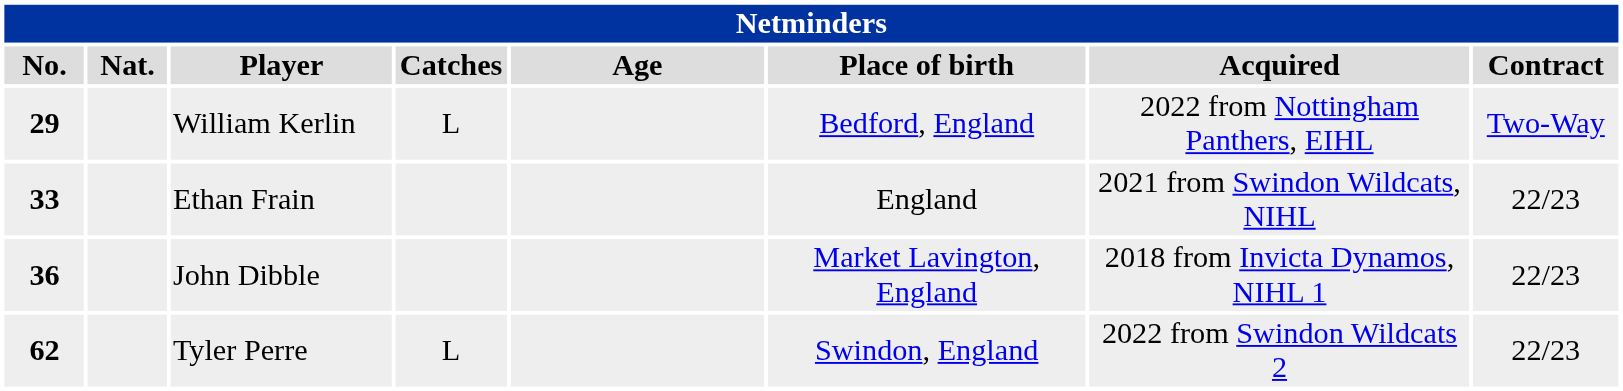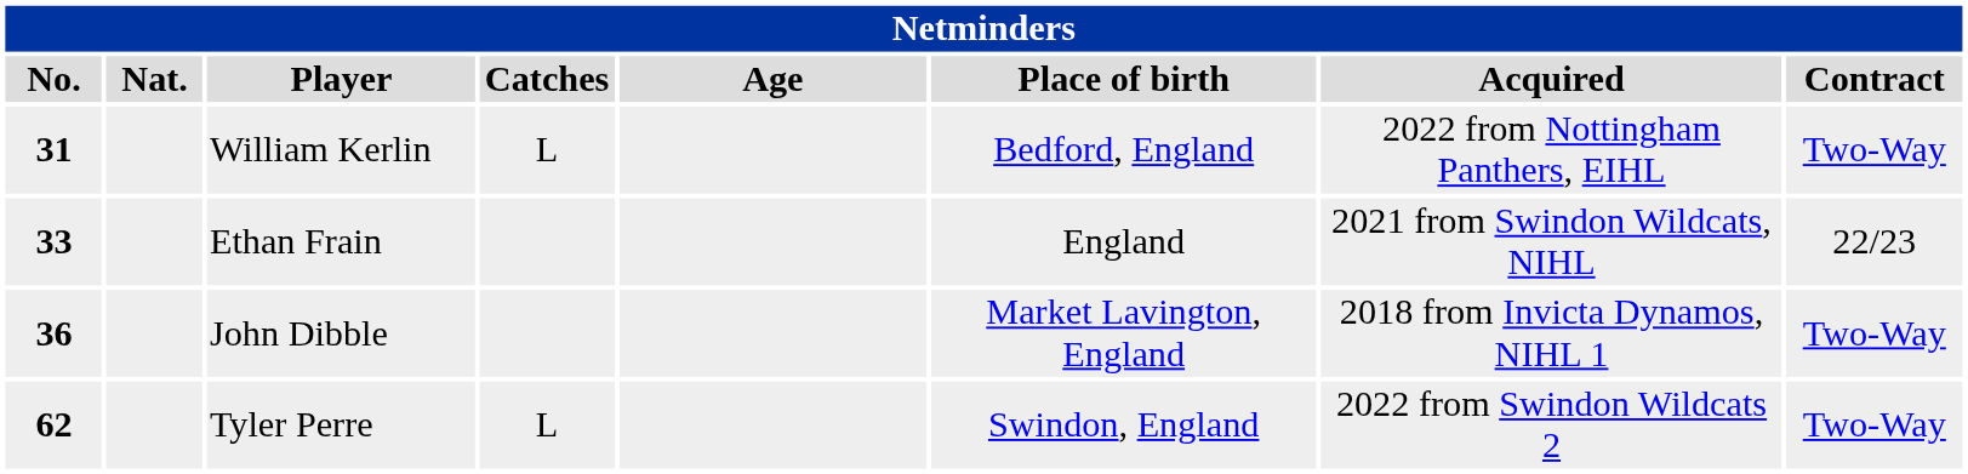William Kerlin | No.: 29 -> 31
John Dibble | Contract: 22/23 -> Two-Way
Tyler Perre | Contract: 22/23 -> Two-Way
